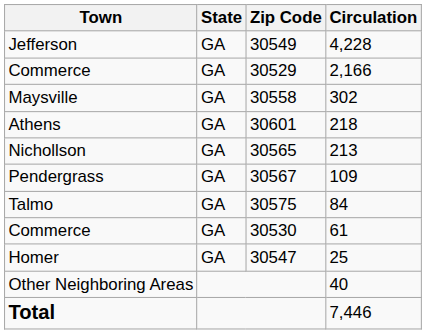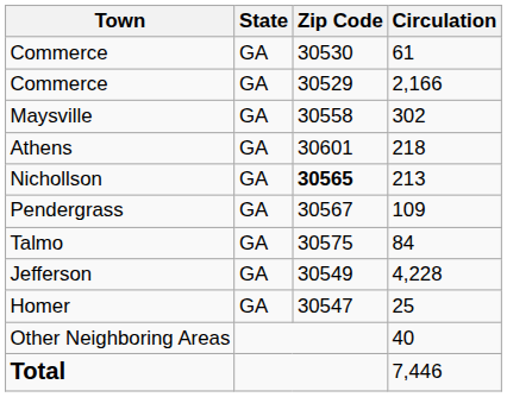rows swapped: Jefferson <-> Commerce / 61
Nichollson | Zip Code: normal -> bold
